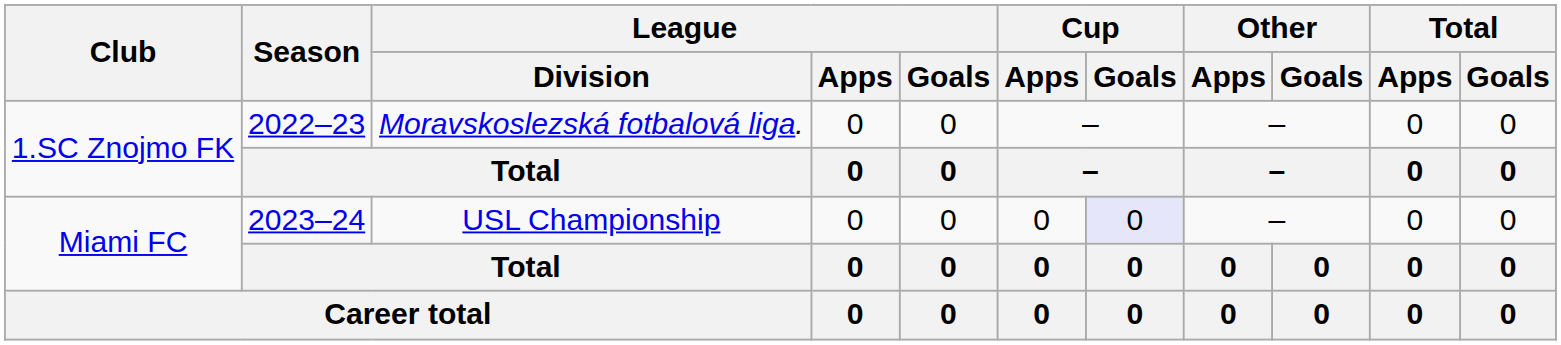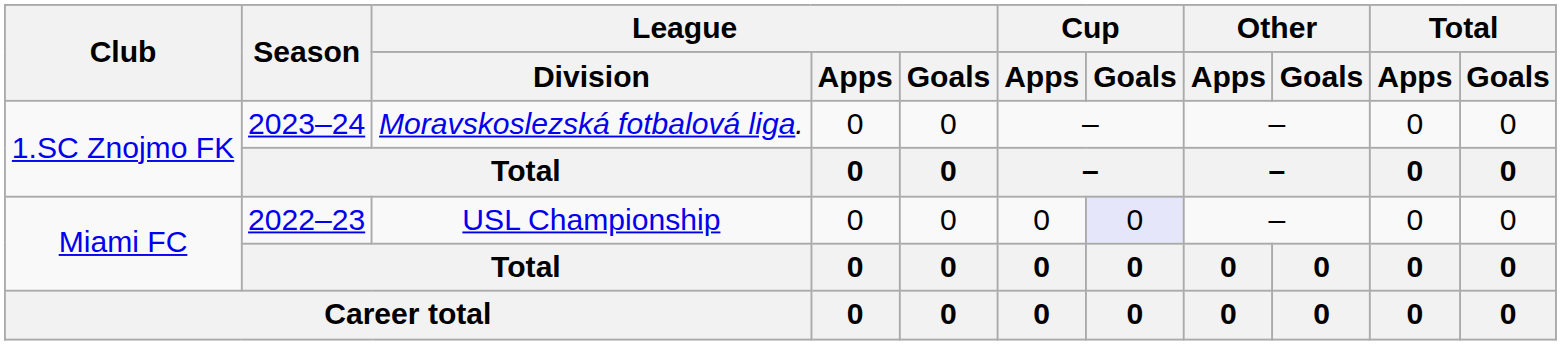1.SC Znojmo FK / Moravskoslezská fotbalová liga. | Season: 2022–23 -> 2023–24
Miami FC / USL Championship | Season: 2023–24 -> 2022–23
